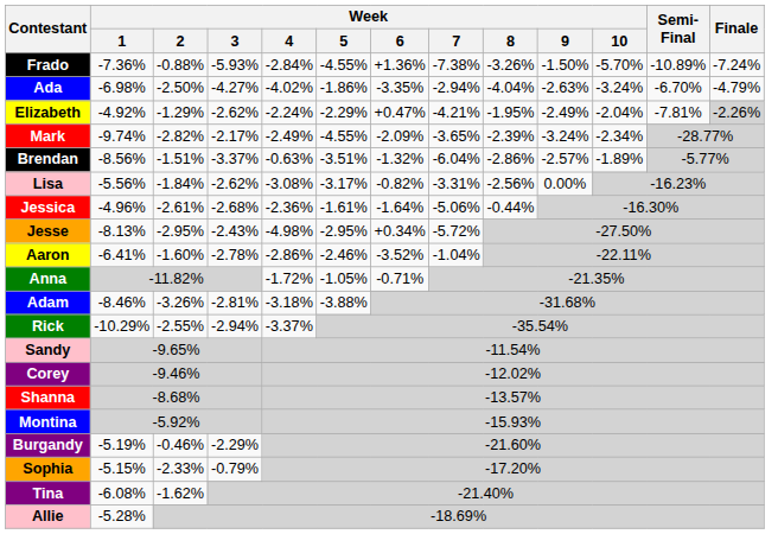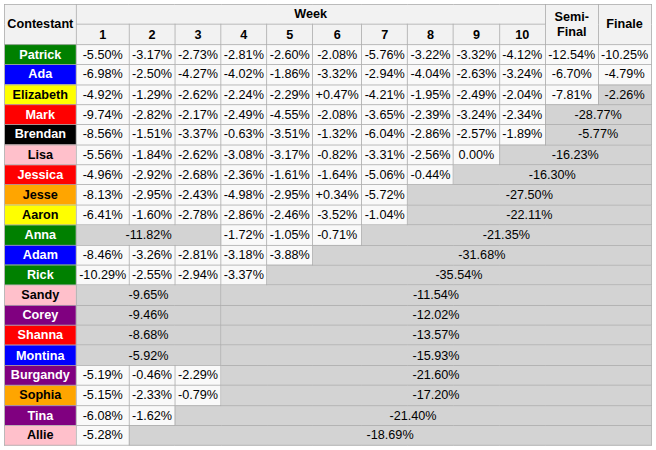+ row: Patrick | -5.50% | -3.17% | -2.73% | -2.81% | -2.60% | -2.08% | -5.76% | -3.22% | -3.32% | -4.12% | -12.54% | -10.25%
- row: Frado | -7.36% | -0.88% | -5.93% | -2.84% | -4.55% | +1.36% | -7.38% | -3.26% | -1.50% | -5.70% | -10.89% | -7.24%
Ada | Week / 6: -3.35% -> -3.32%
Mark | Week / 6: -2.09% -> -2.08%
Jessica | Week / 2: -2.61% -> -2.92%
